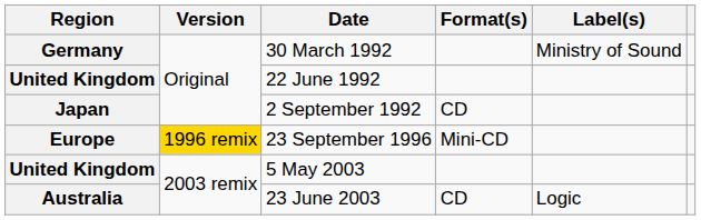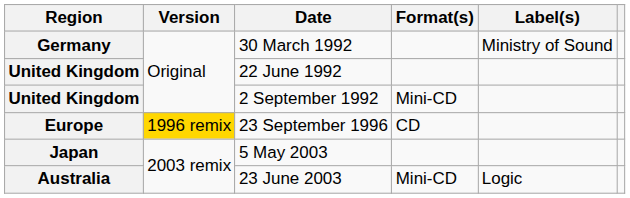2 September 1992 | Region: Japan -> United Kingdom
2 September 1992 | Format(s): CD -> Mini-CD
23 September 1996 | Format(s): Mini-CD -> CD
5 May 2003 | Region: United Kingdom -> Japan
23 June 2003 | Format(s): CD -> Mini-CD
